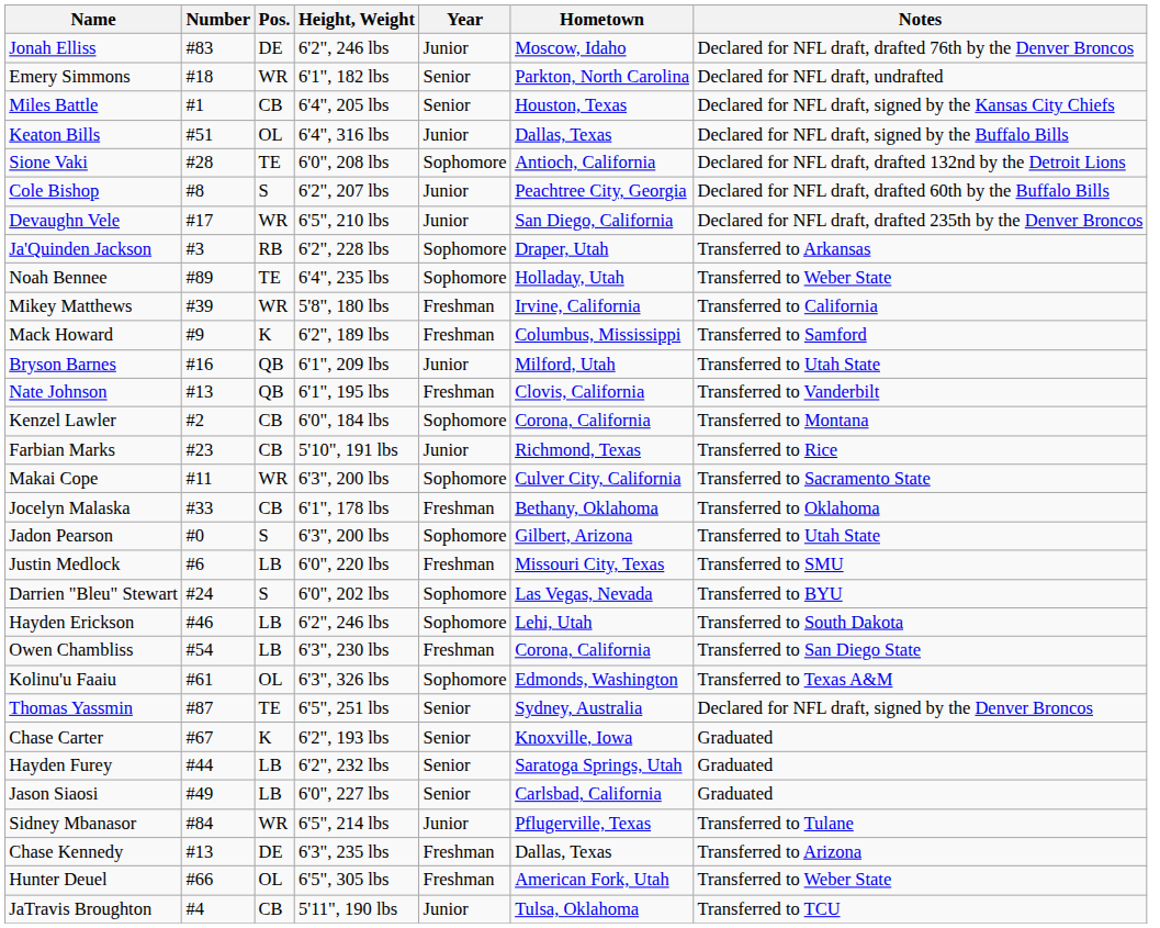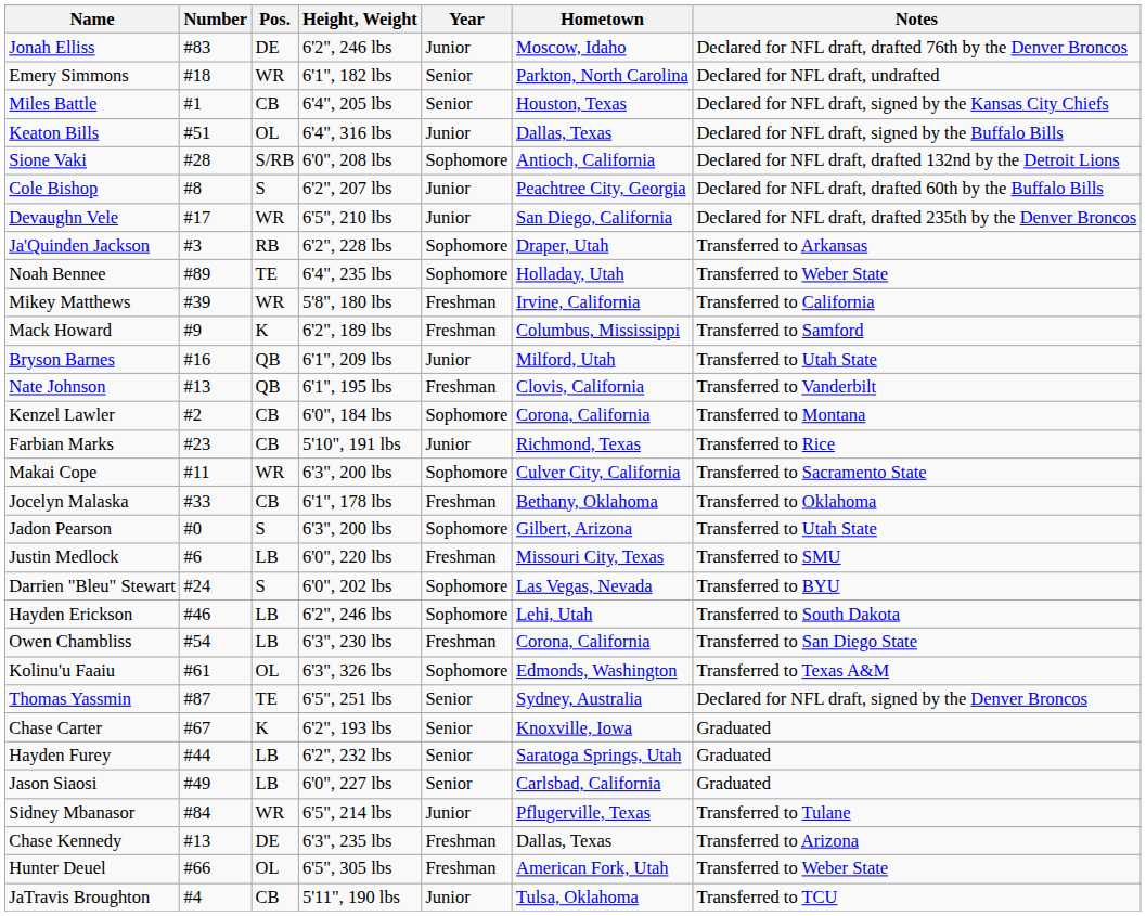Sione Vaki | Pos.: TE -> S/RB
